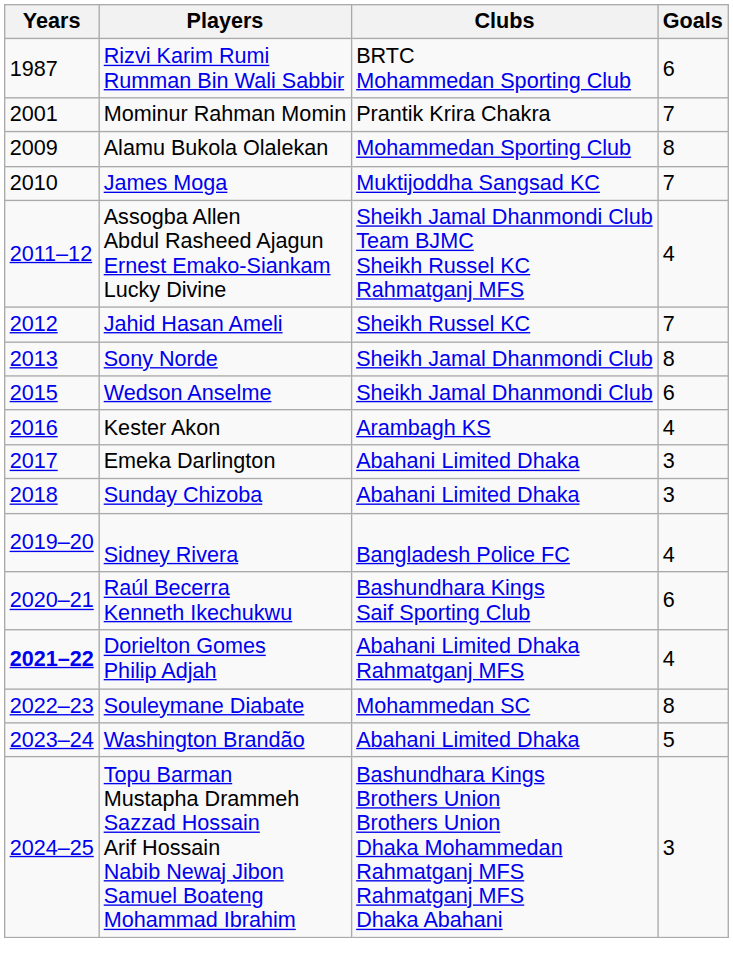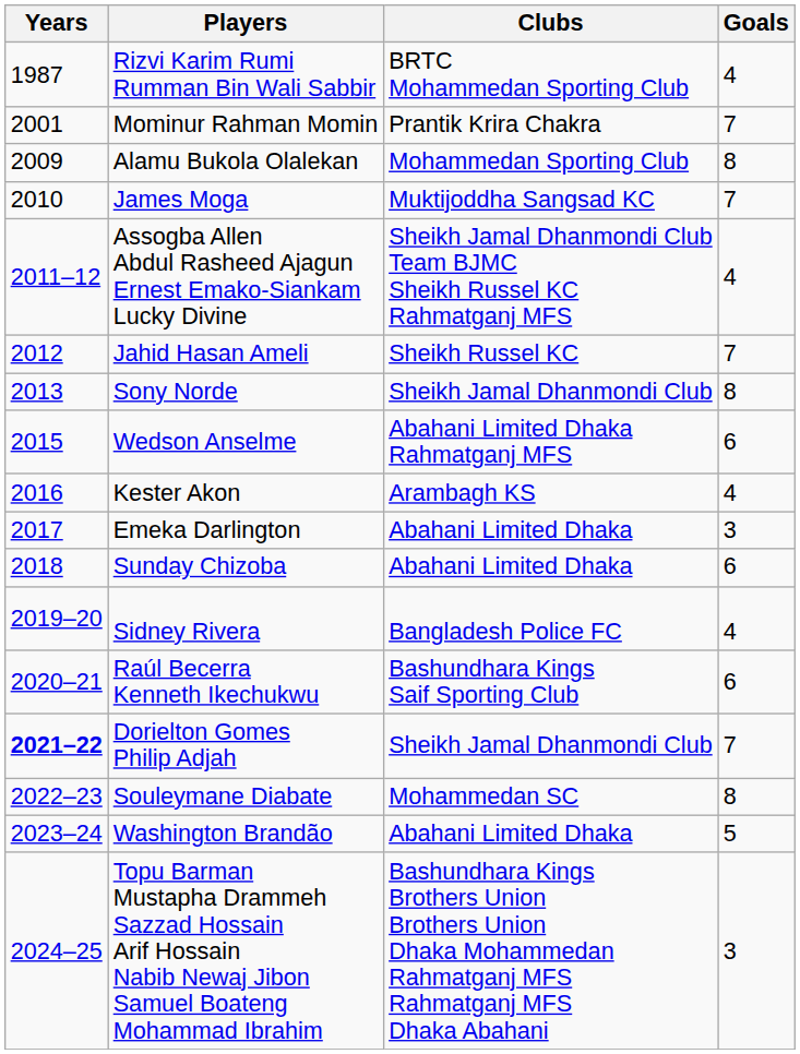Rizvi Karim Rumi Rumman Bin Wali Sabbir | Goals: 6 -> 4
Wedson Anselme | Clubs: Sheikh Jamal Dhanmondi Club -> Abahani Limited Dhaka Rahmatganj MFS
Sunday Chizoba | Goals: 3 -> 6
Dorielton Gomes Philip Adjah | Clubs: Abahani Limited Dhaka Rahmatganj MFS -> Sheikh Jamal Dhanmondi Club
Dorielton Gomes Philip Adjah | Goals: 4 -> 7
